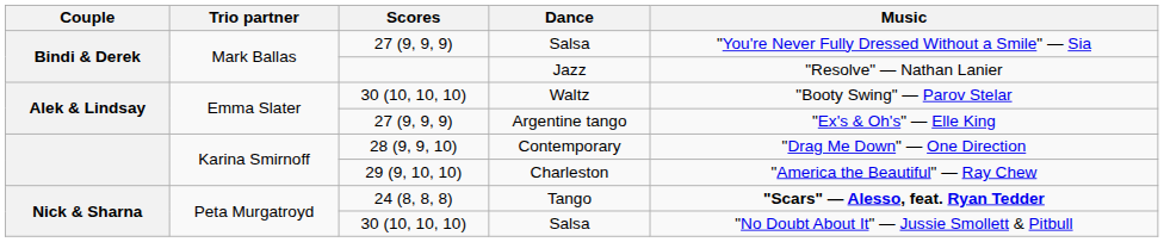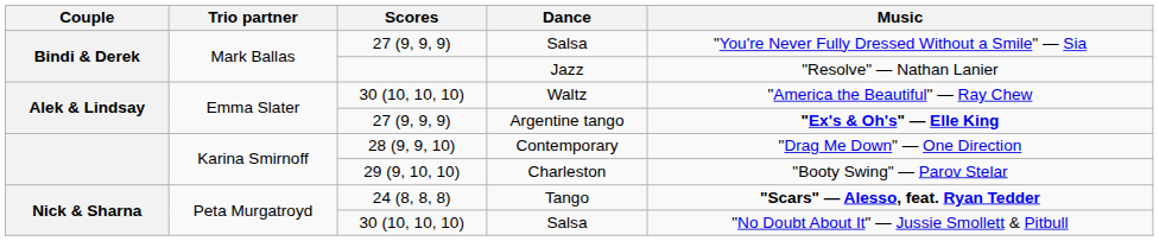Waltz | Music: "Booty Swing" — Parov Stelar -> "America the Beautiful" — Ray Chew
Argentine tango | Music: normal -> bold
Charleston | Music: "America the Beautiful" — Ray Chew -> "Booty Swing" — Parov Stelar
